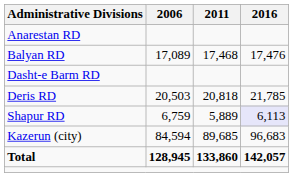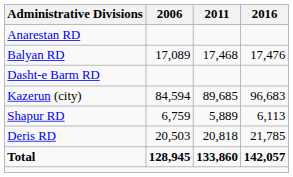rows swapped: Deris RD <-> Kazerun (city)
Shapur RD | 2016: lavender background -> no background
